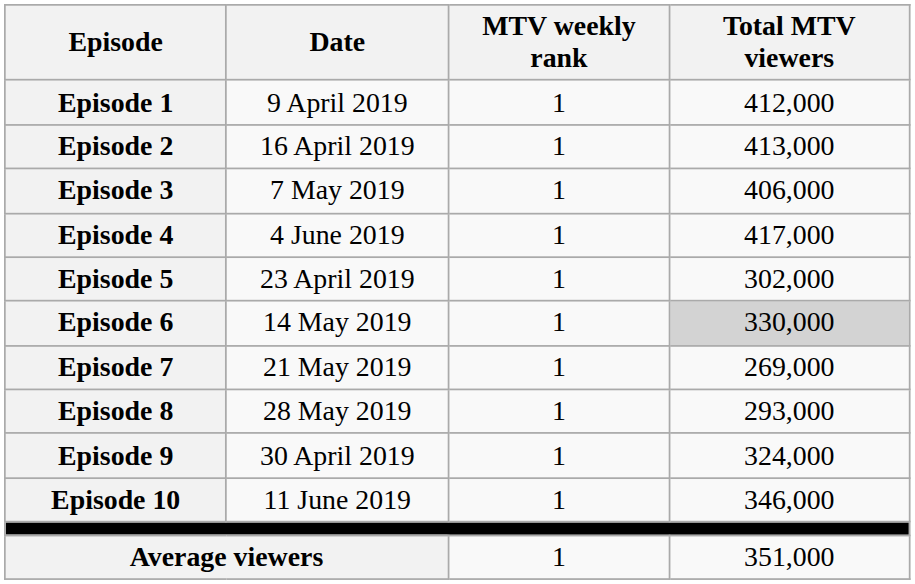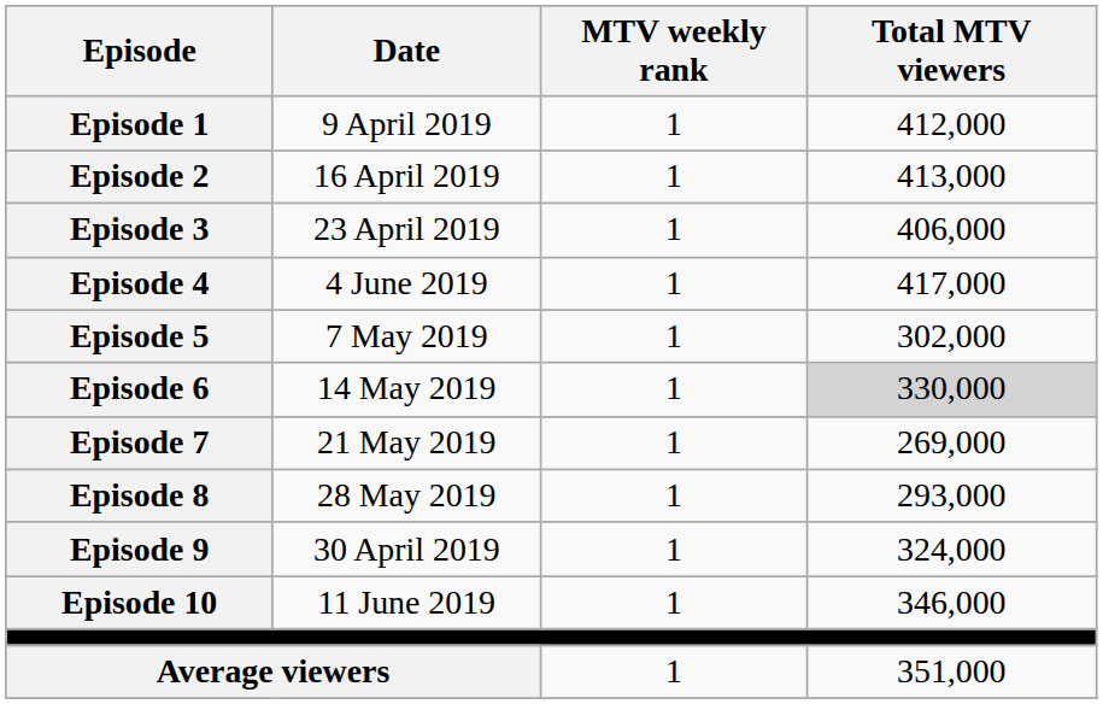Episode 3 | Date: 7 May 2019 -> 23 April 2019
Episode 5 | Date: 23 April 2019 -> 7 May 2019
